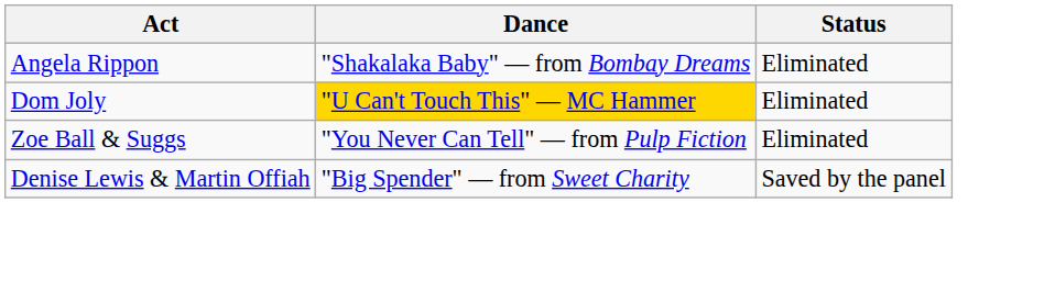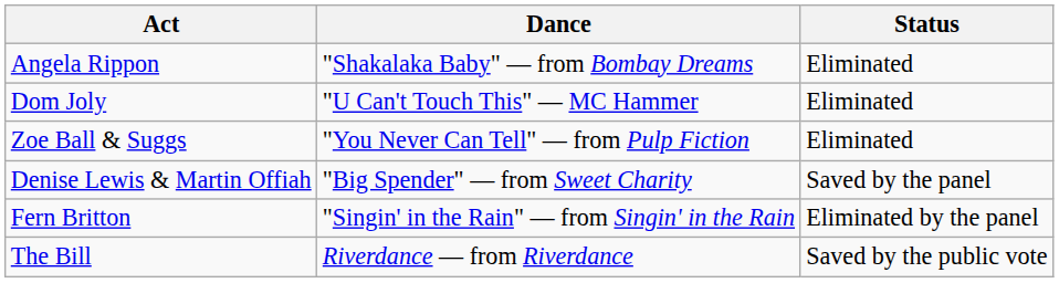Dom Joly | Dance: gold background -> no background
+ row: Fern Britton | "Singin' in the Rain" — from Singin' in the Rain | Eliminated by the panel
+ row: The Bill | Riverdance — from Riverdance | Saved by the public vote
